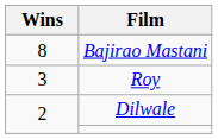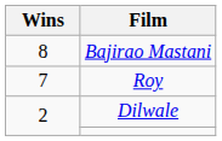Roy | Wins: 3 -> 7
